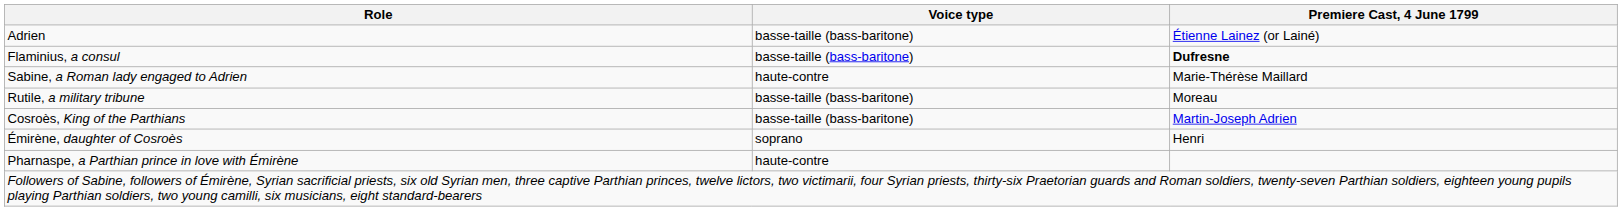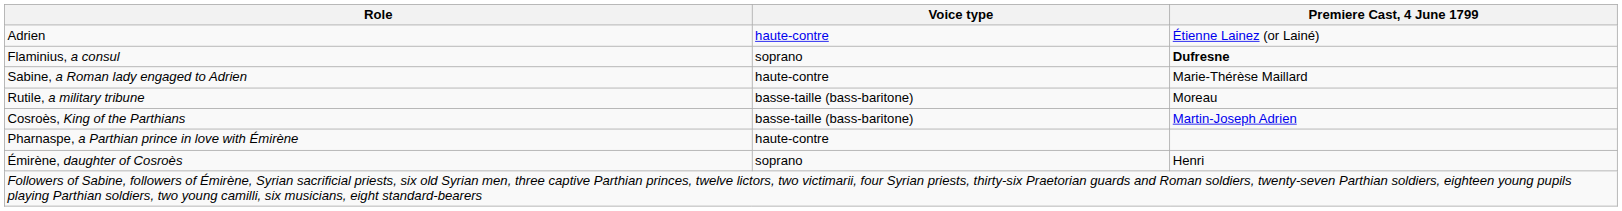Adrien | Voice type: basse-taille (bass-baritone) -> haute-contre
Flaminius, a consul | Voice type: basse-taille (bass-baritone) -> soprano
rows swapped: Émirène, daughter of Cosroès <-> Pharnaspe, a Parthian prince in love with Émirène
